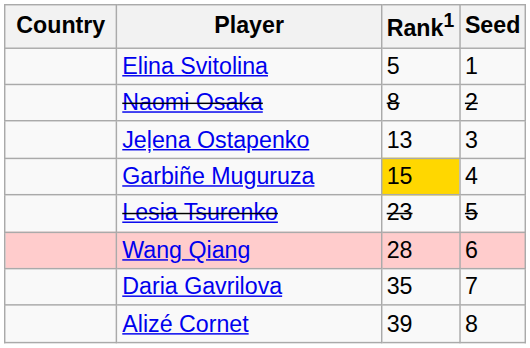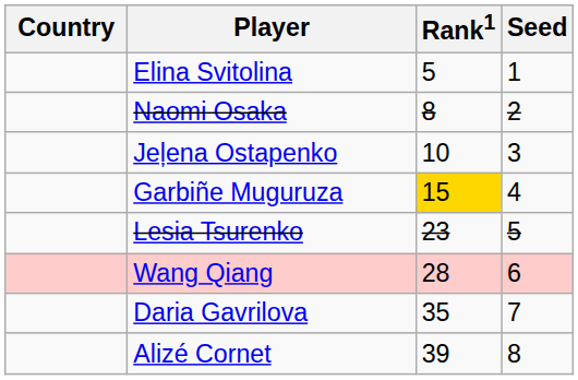Jeļena Ostapenko | Rank1: 13 -> 10
